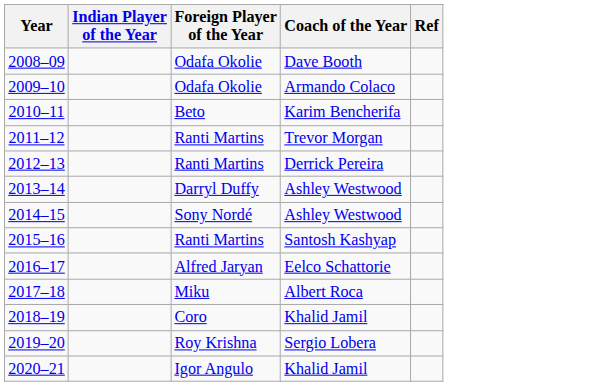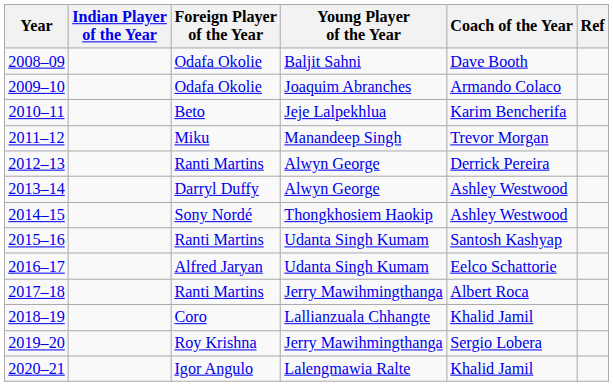+ column: Young Player of the Year | Baljit Sahni | Joaquim Abranches | Jeje Lalpekhlua | Manandeep Singh | Alwyn George | Alwyn George | Thongkhosiem Haokip | Udanta Singh Kumam | Udanta Singh Kumam | Jerry Mawihmingthanga | Lallianzuala Chhangte | Jerry Mawihmingthanga | Lalengmawia Ralte
2011–12 | Foreign Player of the Year: Ranti Martins -> Miku
2017–18 | Foreign Player of the Year: Miku -> Ranti Martins
